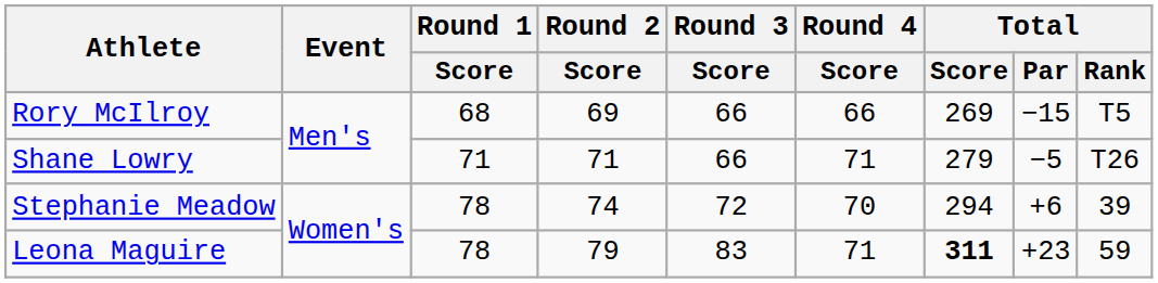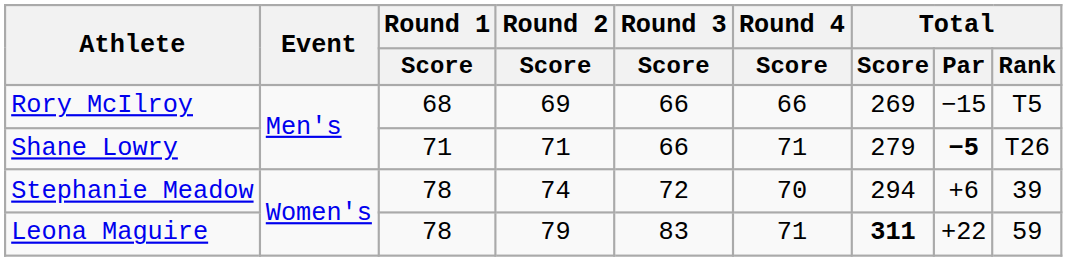Shane Lowry | Total / Par: normal -> bold
Leona Maguire | Total / Par: +23 -> +22
